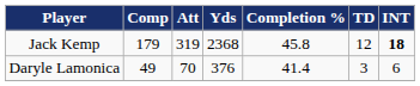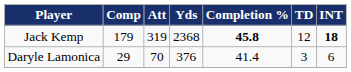Jack Kemp | Completion %: normal -> bold
Daryle Lamonica | Comp: 49 -> 29
